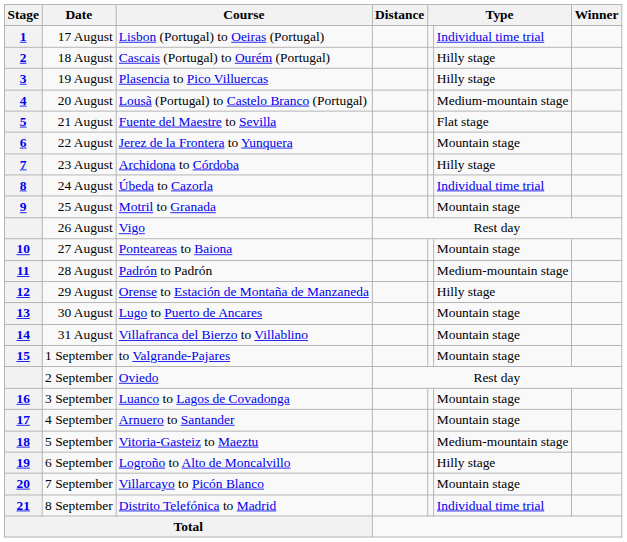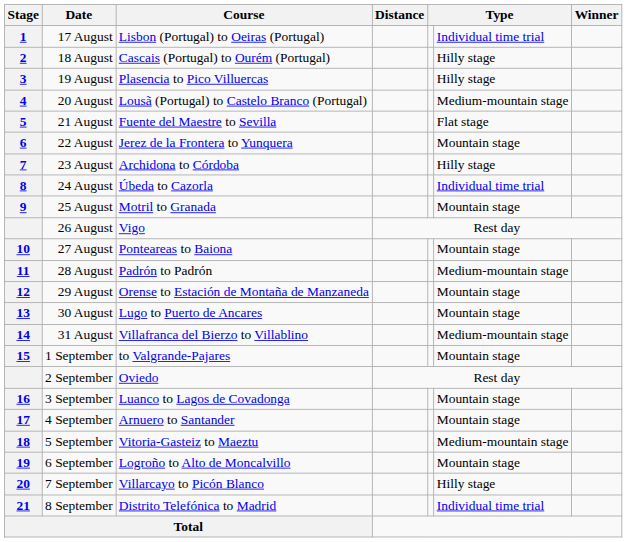29 August | column 6: Hilly stage -> Mountain stage
31 August | column 6: Mountain stage -> Medium-mountain stage
6 September | column 6: Hilly stage -> Mountain stage
7 September | column 6: Mountain stage -> Hilly stage
